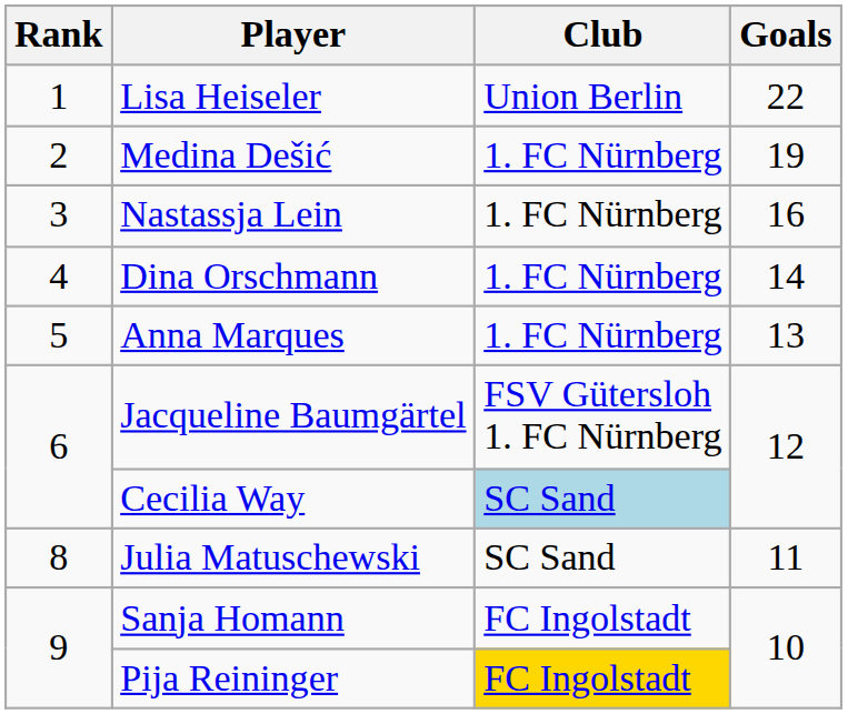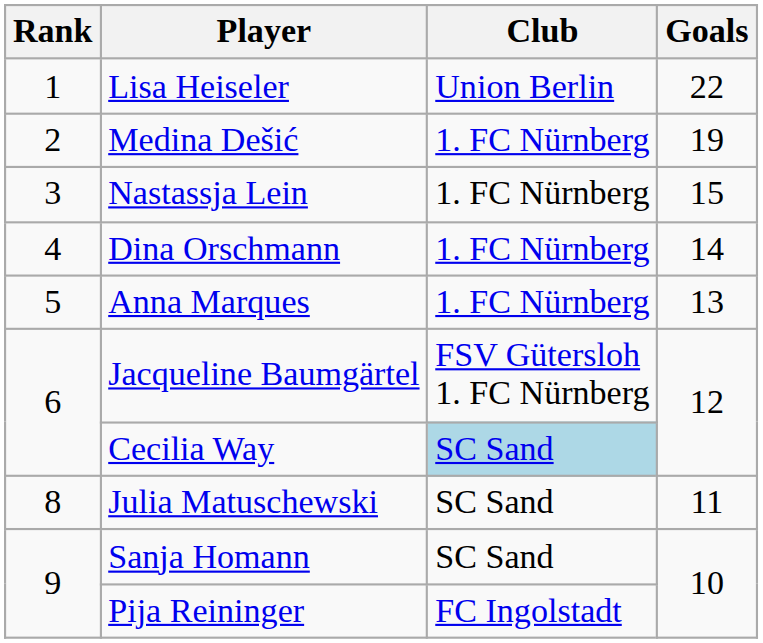Nastassja Lein | Goals: 16 -> 15
Sanja Homann | Club: FC Ingolstadt -> SC Sand
Pija Reininger | Club: gold background -> no background
